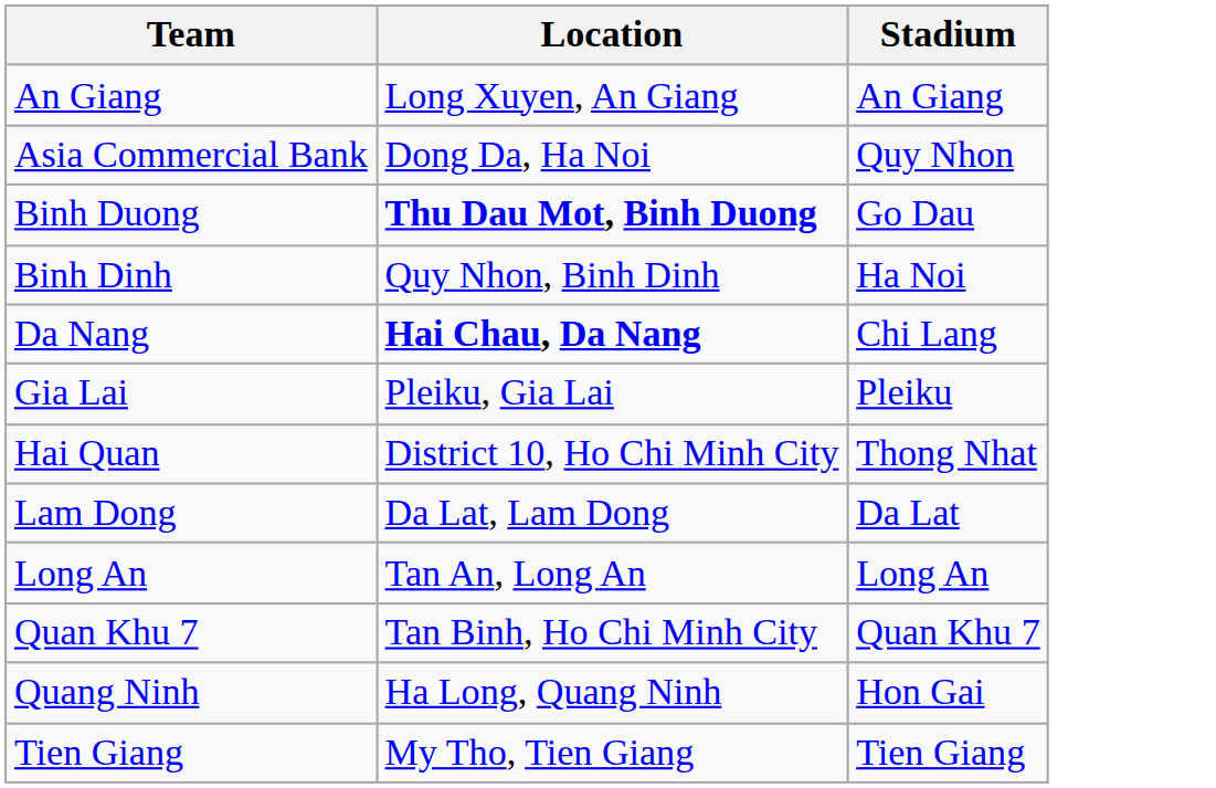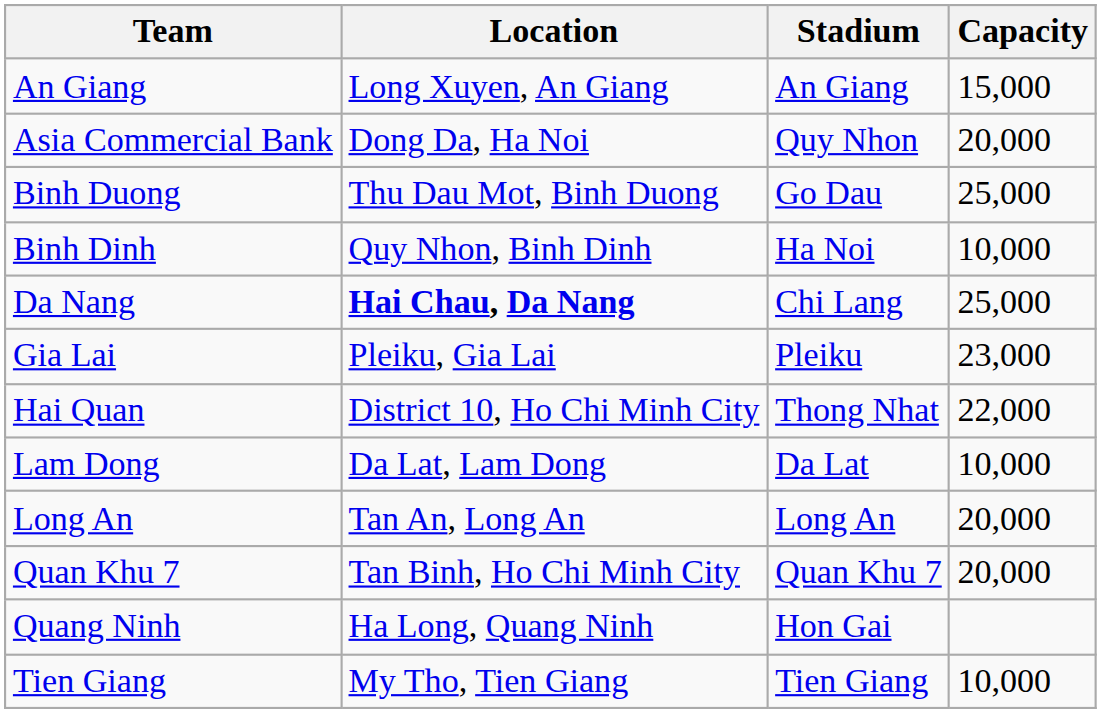+ column: Capacity | 15,000 | 20,000 | 25,000 | 10,000 | 25,000 | 23,000 | 22,000 | 10,000 | 20,000 | 20,000 | 10,000
Binh Duong | Location: bold -> normal
